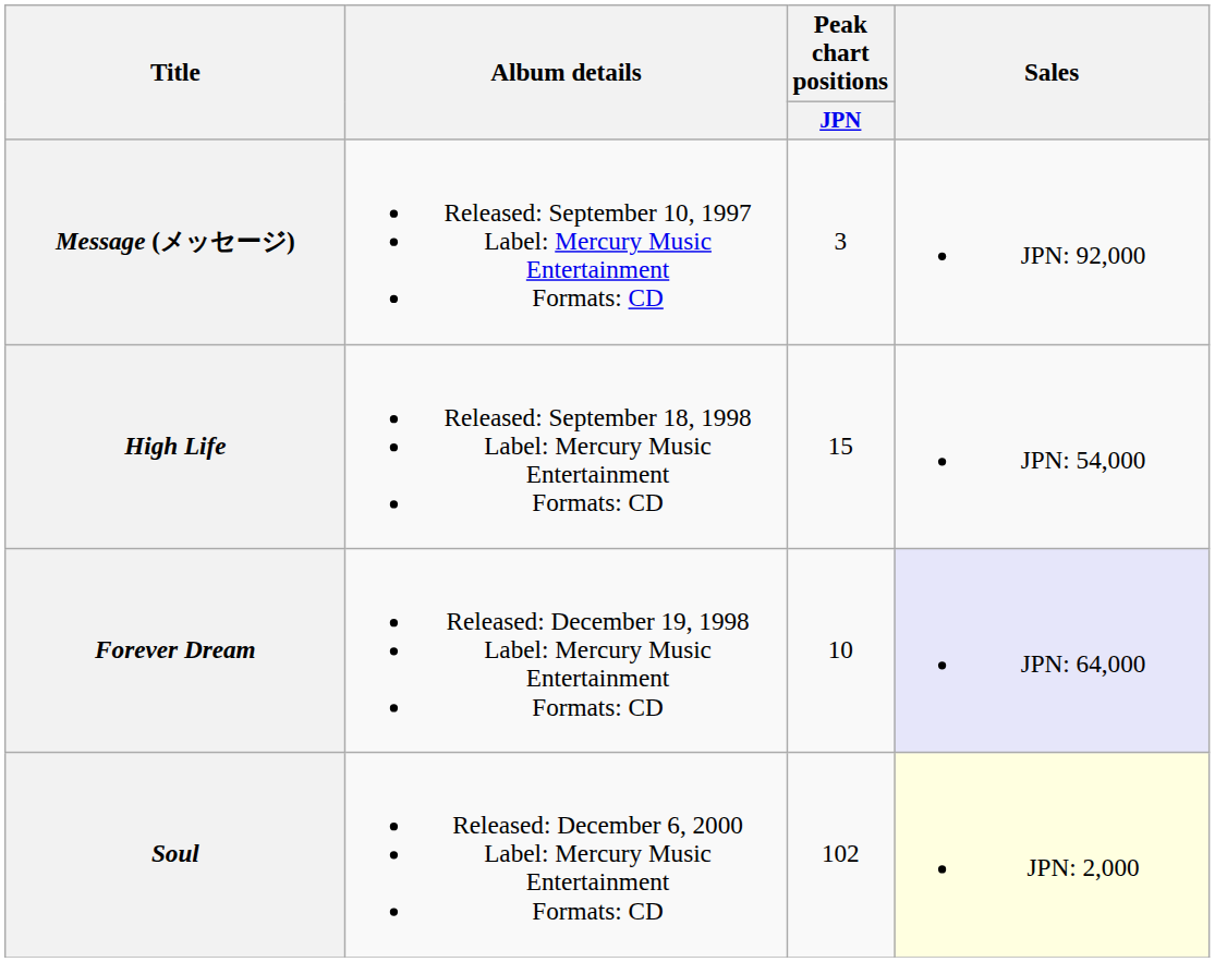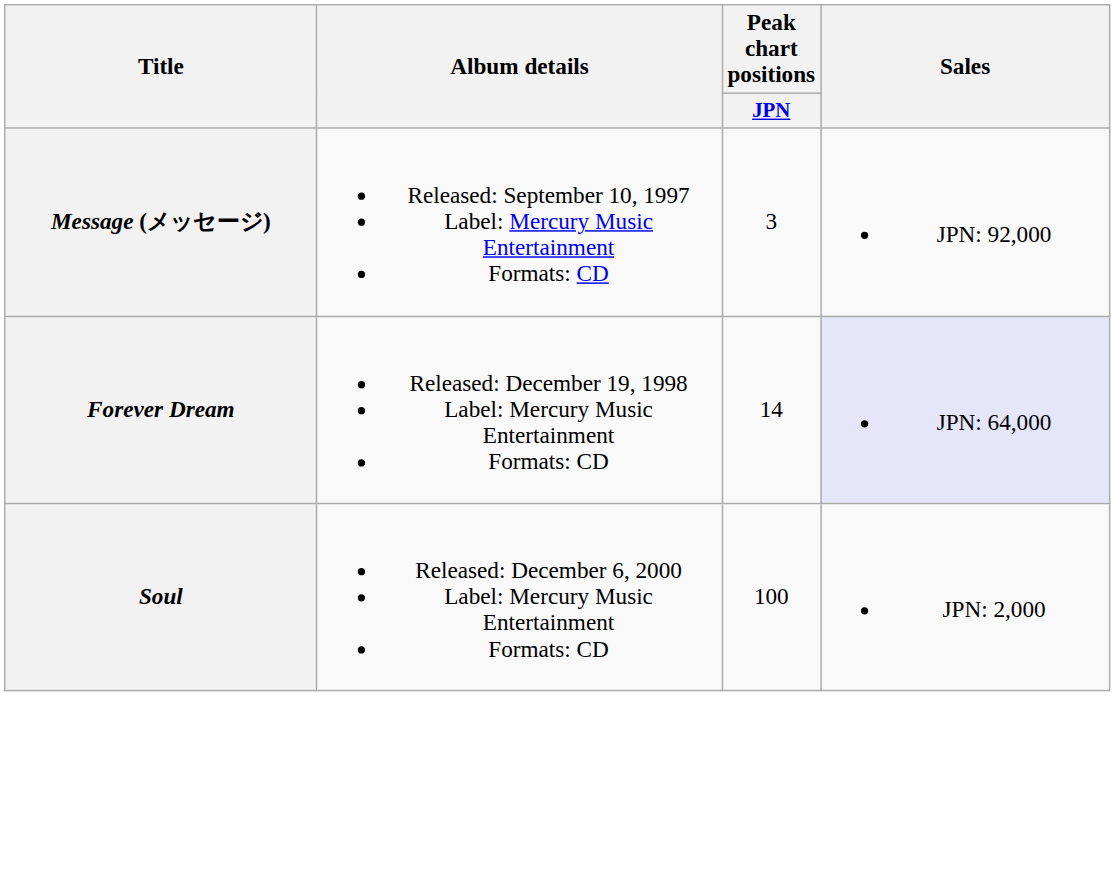- row: High Life | Released: September 18, 1998 Label: Mercury Music Entertainment Formats: CD | 15 | JPN: 54,000
Forever Dream | Peak chart positions / JPN: 10 -> 14
Soul | Peak chart positions / JPN: 102 -> 100
Soul | Sales: lightyellow background -> no background
